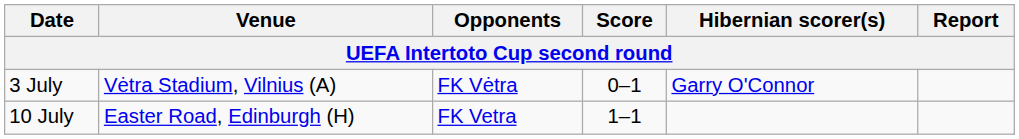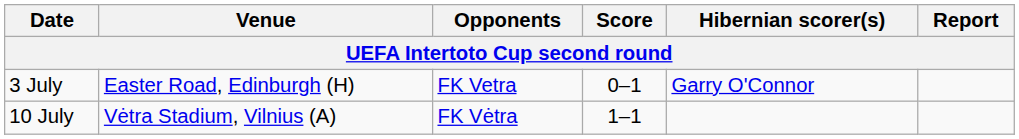3 July | Venue: Vėtra Stadium, Vilnius (A) -> Easter Road, Edinburgh (H)
3 July | Opponents: FK Vėtra -> FK Vetra
10 July | Venue: Easter Road, Edinburgh (H) -> Vėtra Stadium, Vilnius (A)
10 July | Opponents: FK Vetra -> FK Vėtra
